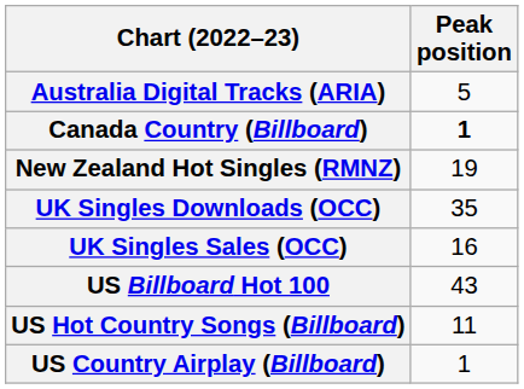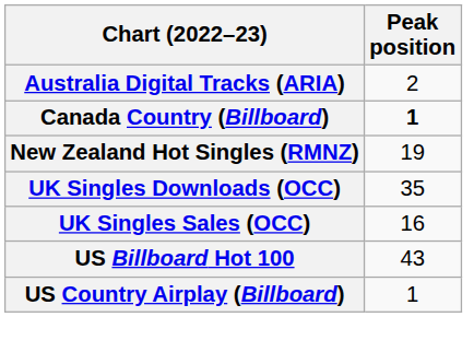Australia Digital Tracks (ARIA) | Peak position: 5 -> 2
- row: US Hot Country Songs (Billboard) | 11
